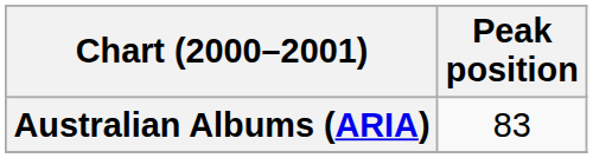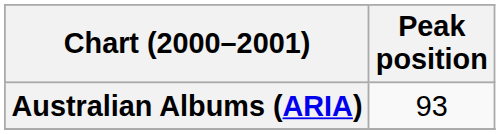Australian Albums (ARIA) | Peak position: 83 -> 93
